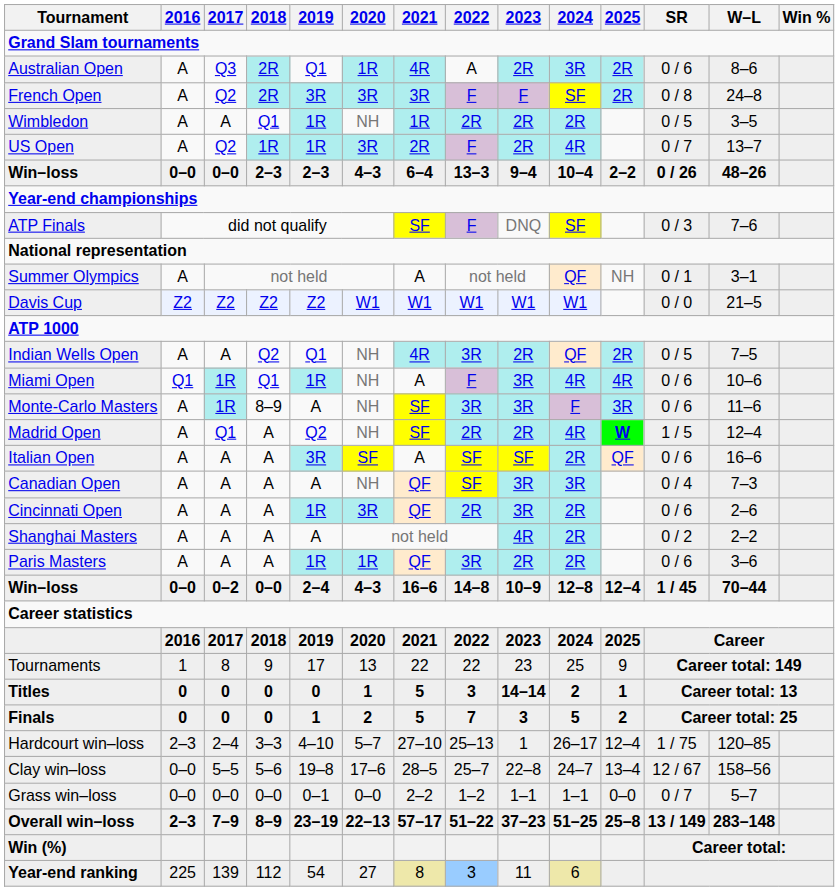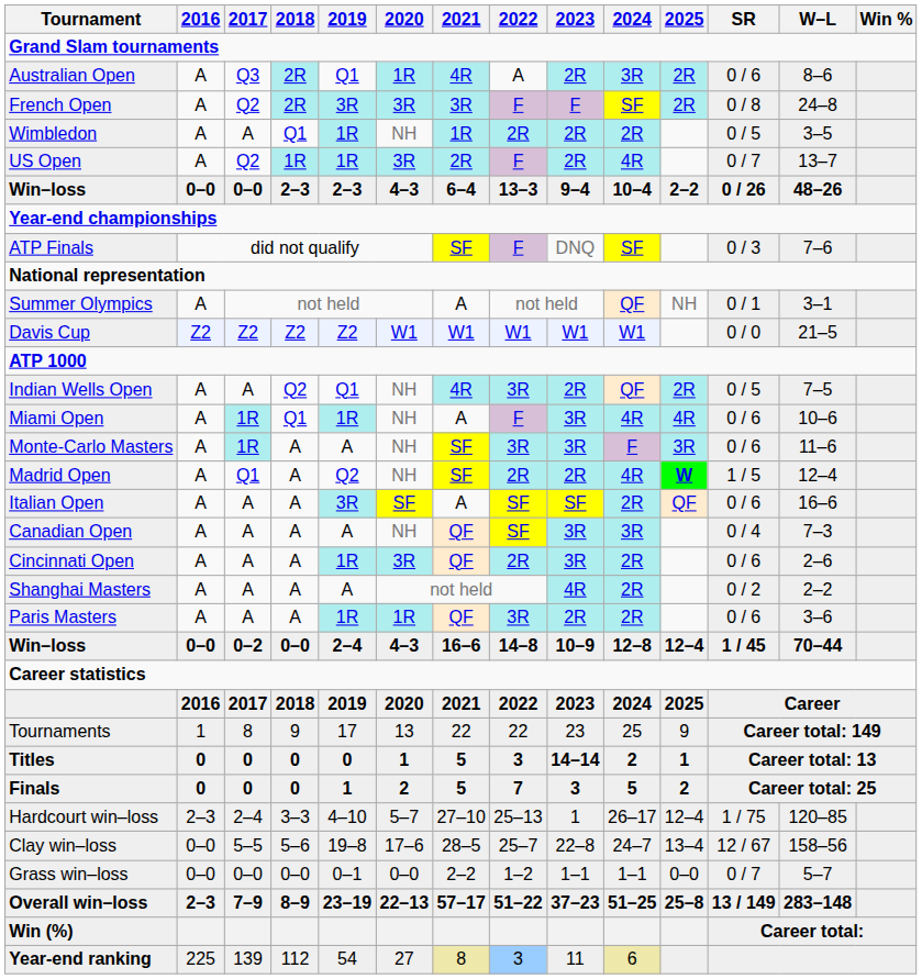Miami Open | 2016: Q1 -> A
Monte-Carlo Masters | 2018: 8–9 -> A
